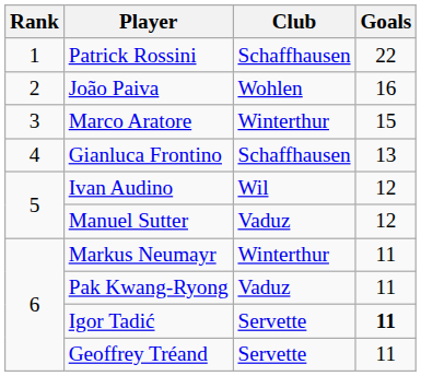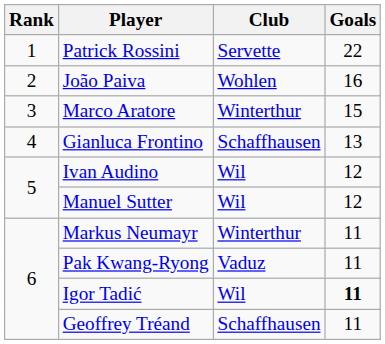Patrick Rossini | Club: Schaffhausen -> Servette
Manuel Sutter | Club: Vaduz -> Wil
Igor Tadić | Club: Servette -> Wil
Geoffrey Tréand | Club: Servette -> Schaffhausen
